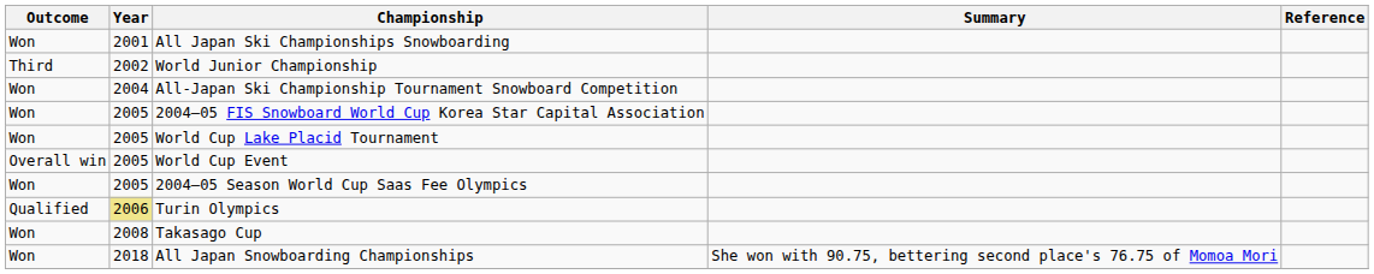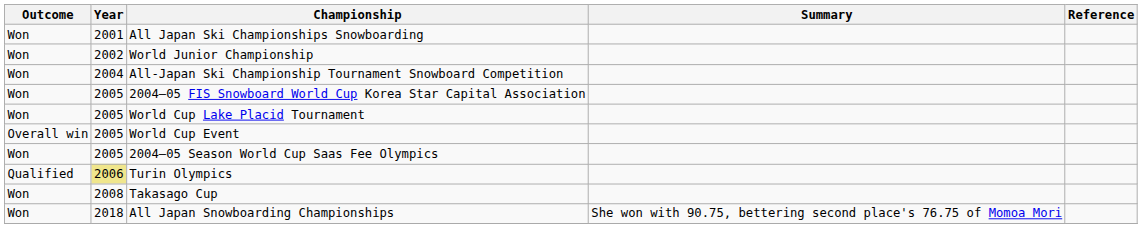World Junior Championship | Outcome: Third -> Won
